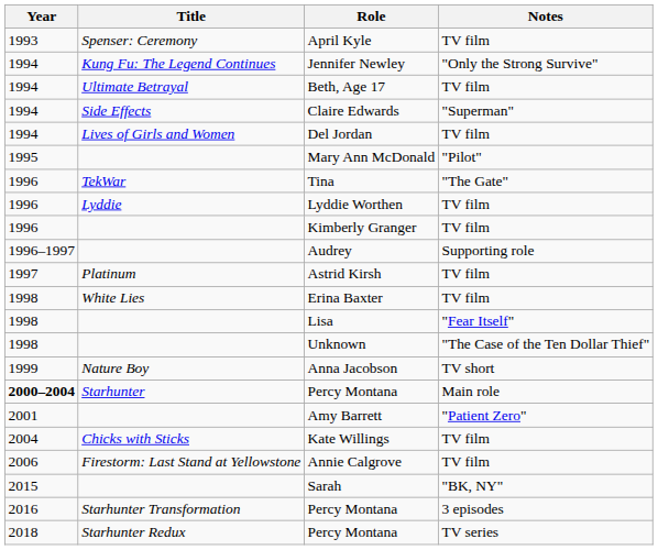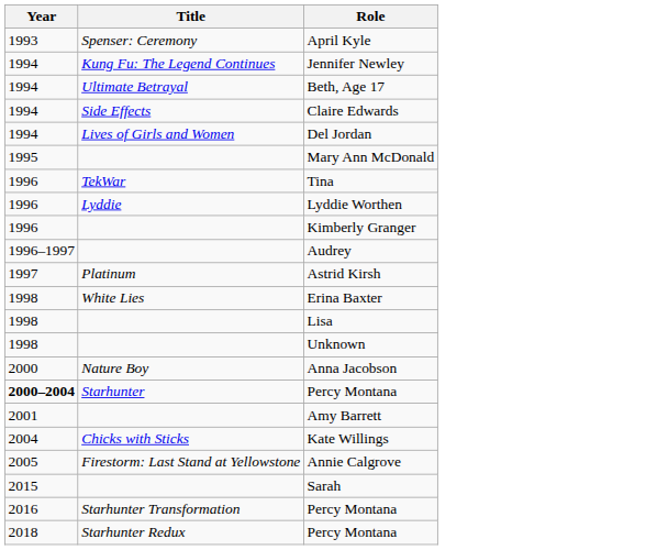- column: Notes | TV film | "Only the Strong Survive" | TV film | "Superman" | TV film | "Pilot" | "The Gate" | TV film | TV film | Supporting role | TV film | TV film | "Fear Itself" | "The Case of the Ten Dollar Thief" | TV short | Main role | "Patient Zero" | TV film | TV film | "BK, NY" | 3 episodes | TV series
Anna Jacobson | Year: 1999 -> 2000
Annie Calgrove | Year: 2006 -> 2005
